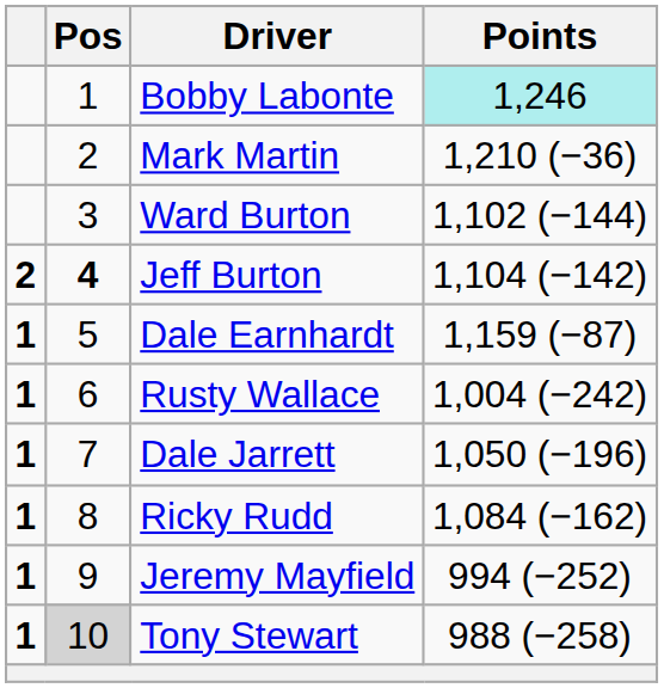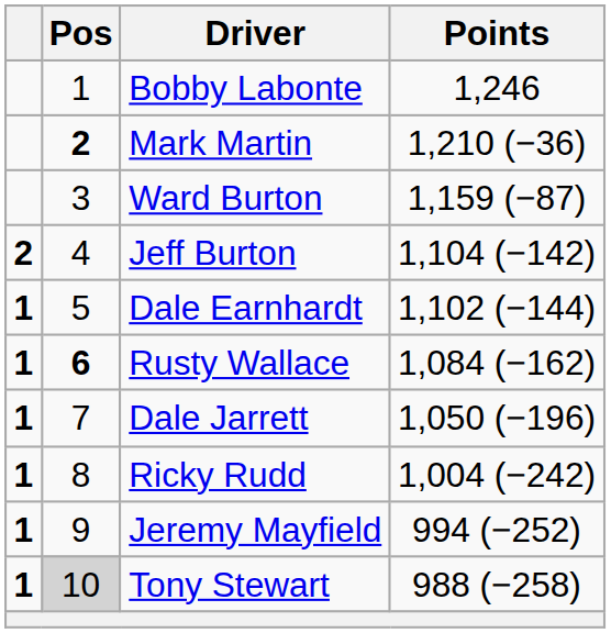Bobby Labonte | Points: paleturquoise background -> no background
Mark Martin | Pos: normal -> bold
Ward Burton | Points: 1,102 (−144) -> 1,159 (−87)
Jeff Burton | Pos: bold -> normal
Dale Earnhardt | Points: 1,159 (−87) -> 1,102 (−144)
Rusty Wallace | Pos: normal -> bold
Rusty Wallace | Points: 1,004 (−242) -> 1,084 (−162)
Ricky Rudd | Points: 1,084 (−162) -> 1,004 (−242)
